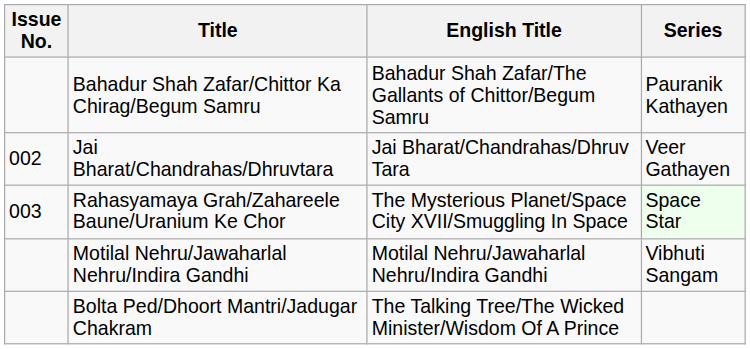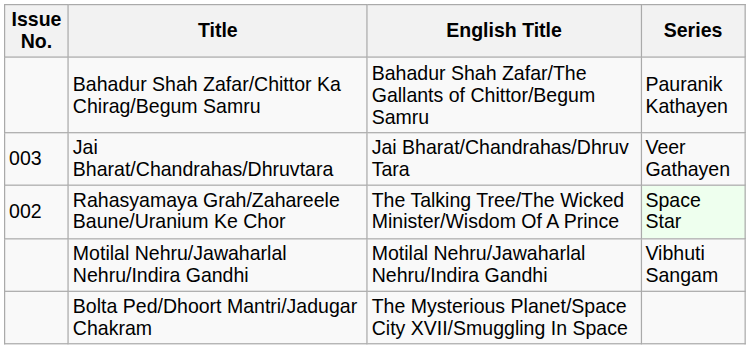Jai Bharat/Chandrahas/Dhruvtara | Issue No.: 002 -> 003
Rahasyamaya Grah/Zahareele Baune/Uranium Ke Chor | Issue No.: 003 -> 002
Rahasyamaya Grah/Zahareele Baune/Uranium Ke Chor | English Title: The Mysterious Planet/Space City XVII/Smuggling In Space -> The Talking Tree/The Wicked Minister/Wisdom Of A Prince
Bolta Ped/Dhoort Mantri/Jadugar Chakram | English Title: The Talking Tree/The Wicked Minister/Wisdom Of A Prince -> The Mysterious Planet/Space City XVII/Smuggling In Space
